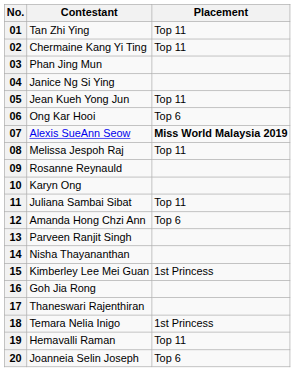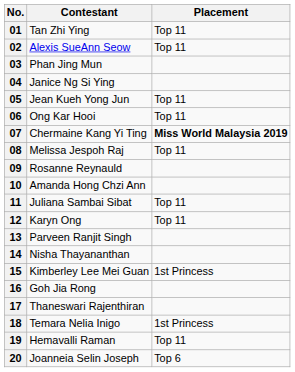02 | Contestant: Chermaine Kang Yi Ting -> Alexis SueAnn Seow
06 | Placement: Top 6 -> Top 11
07 | Contestant: Alexis SueAnn Seow -> Chermaine Kang Yi Ting
10 | Contestant: Karyn Ong -> Amanda Hong Chzi Ann
12 | Contestant: Amanda Hong Chzi Ann -> Karyn Ong
12 | Placement: Top 6 -> Top 11
